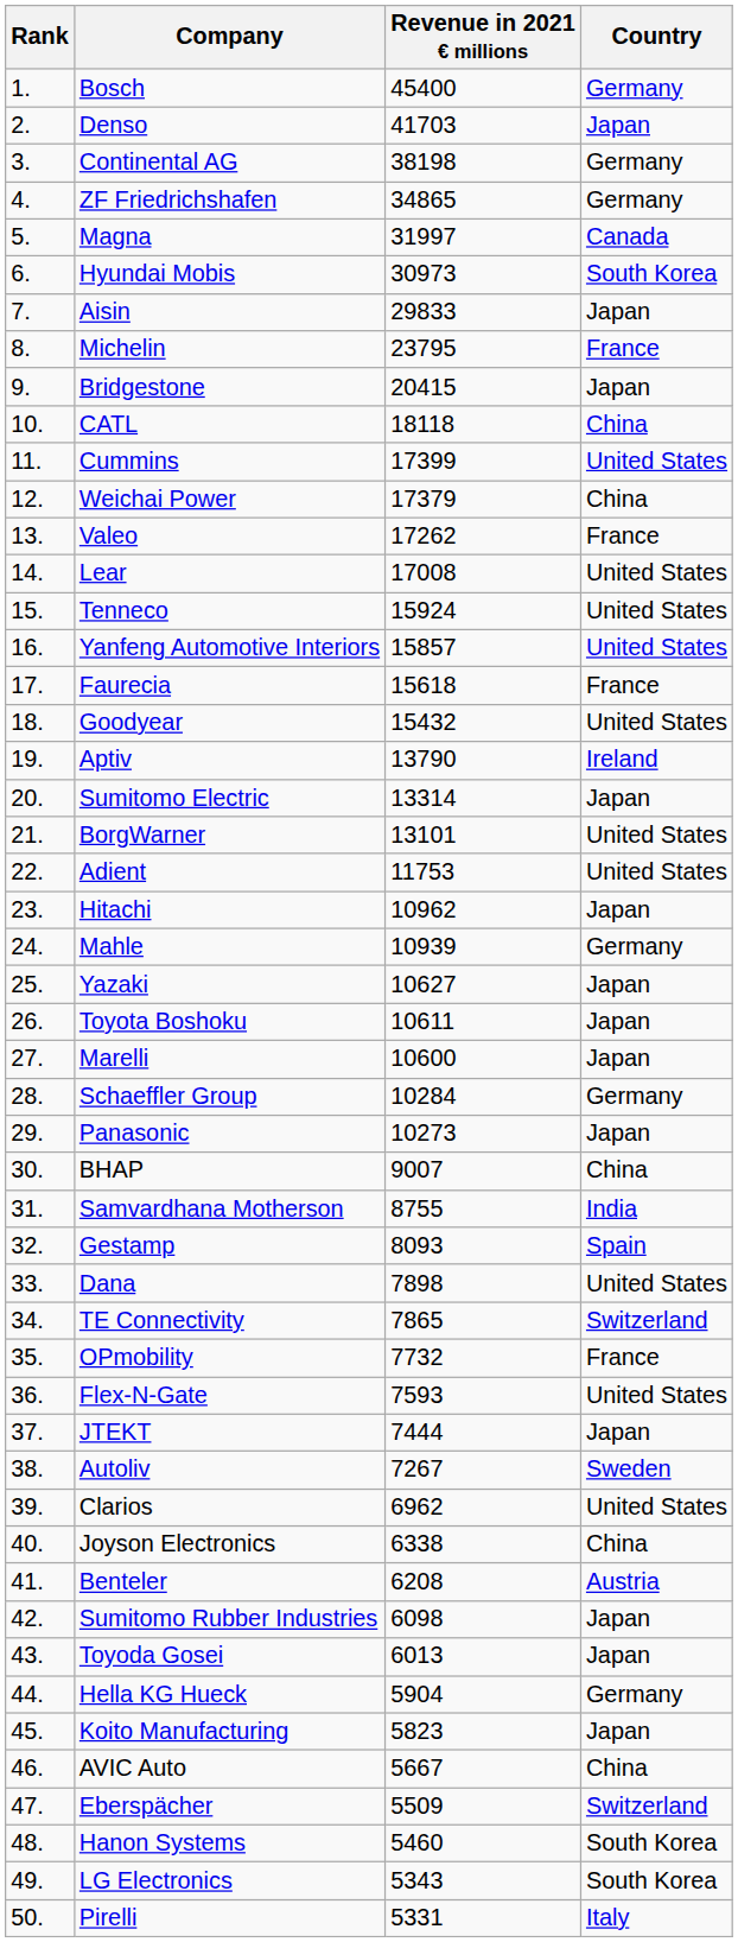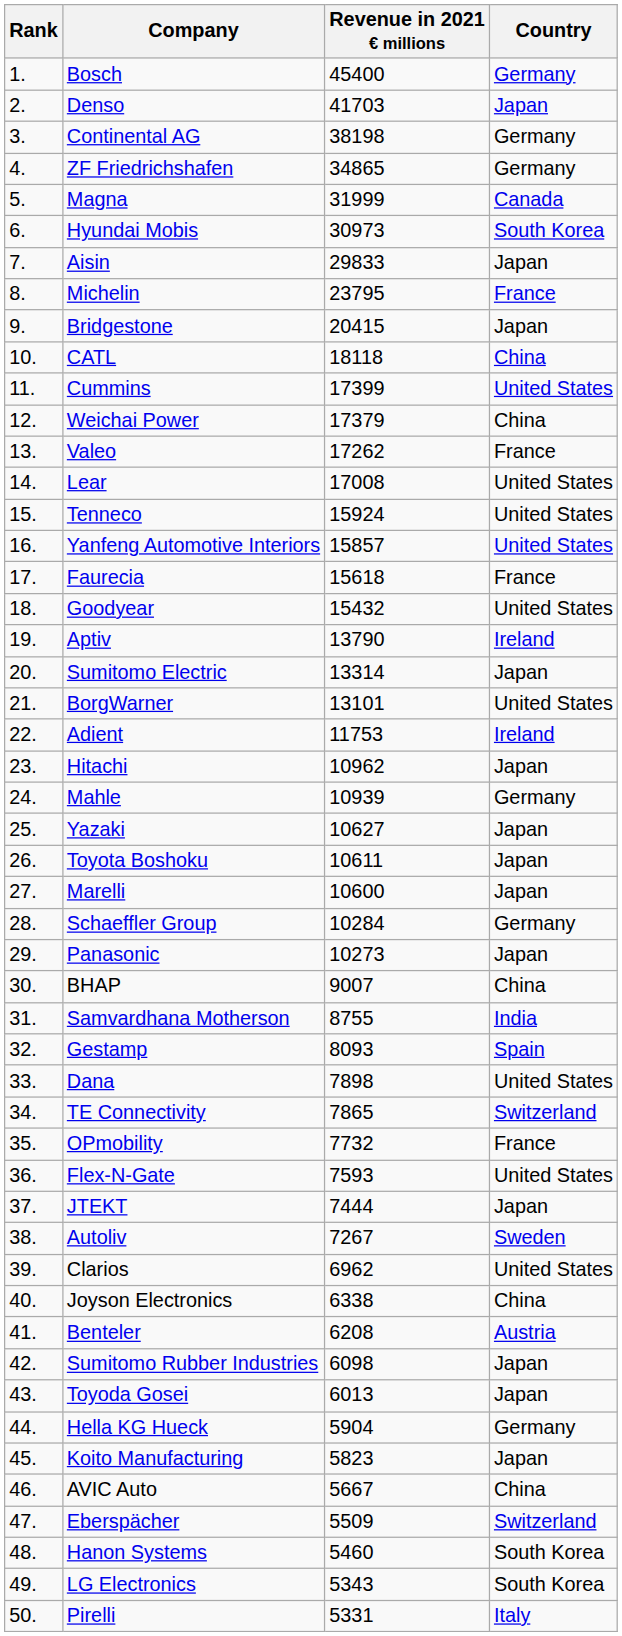Magna | Revenue in 2021 € millions: 31997 -> 31999
Adient | Country: United States -> Ireland
